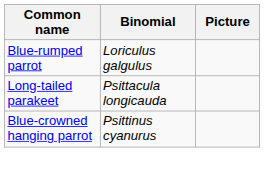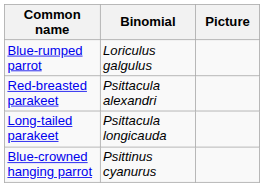+ row: Red-breasted parakeet | Psittacula alexandri
